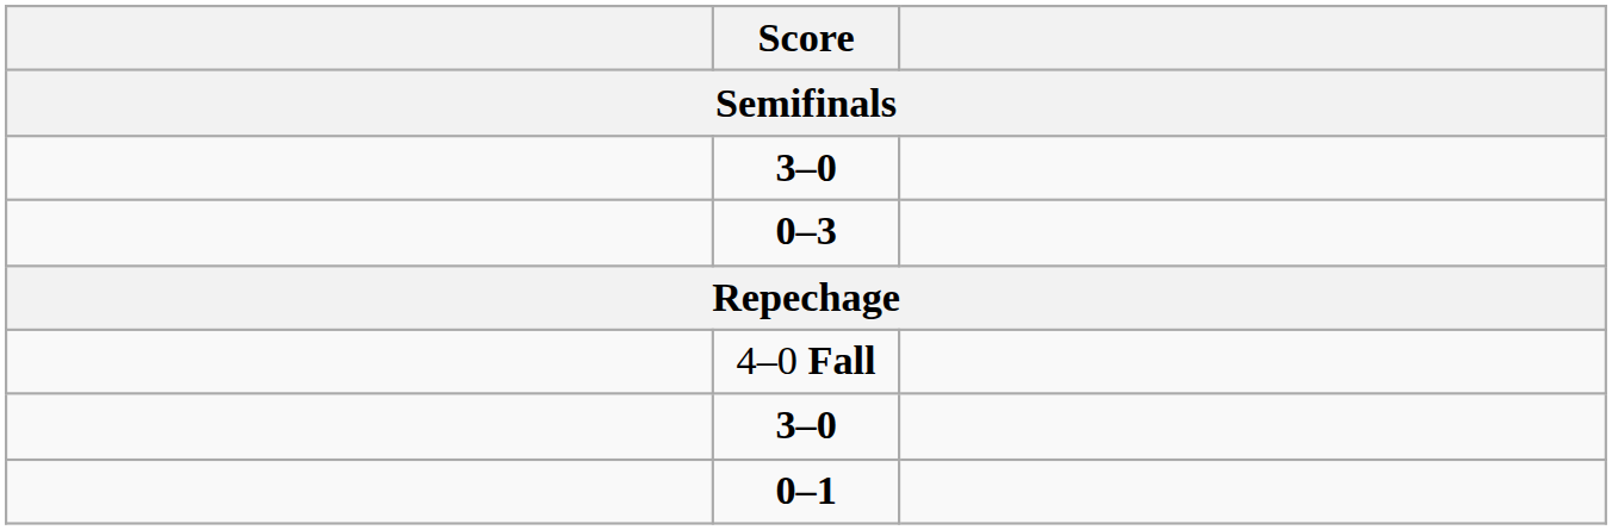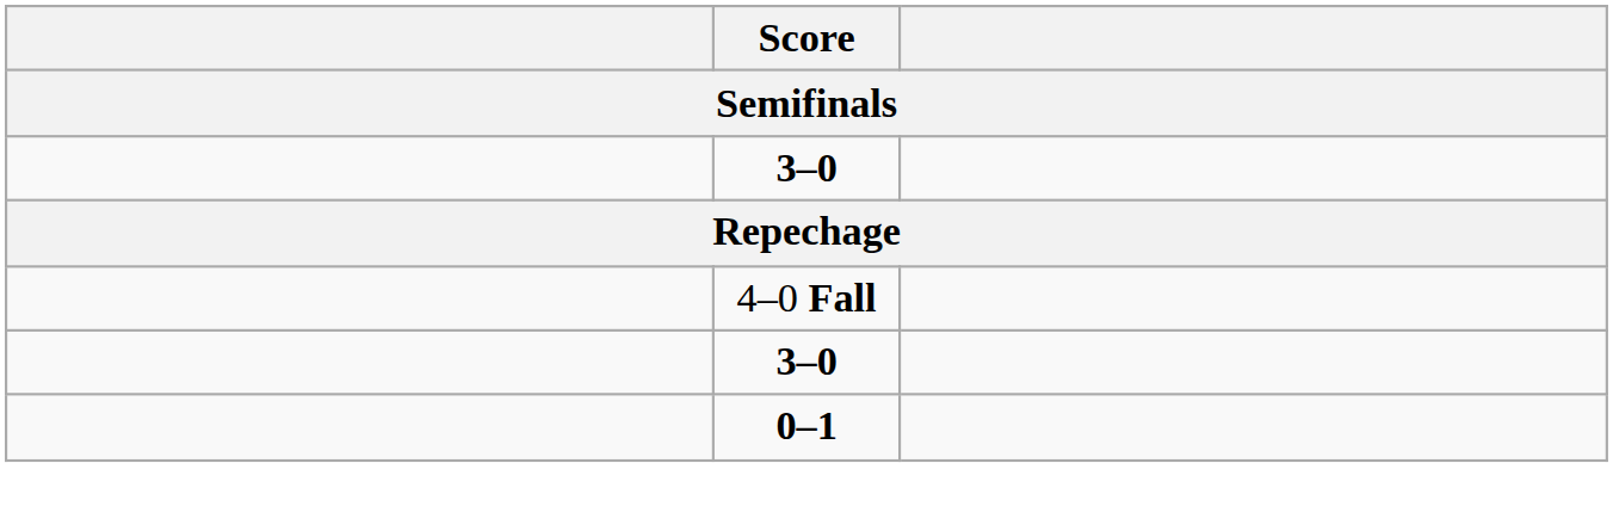- row: 0–3
